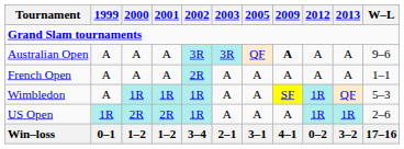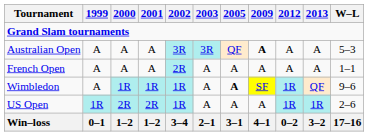Australian Open | W–L: 9–6 -> 5–3
Wimbledon | 2005: normal -> bold
Wimbledon | W–L: 5–3 -> 9–6
